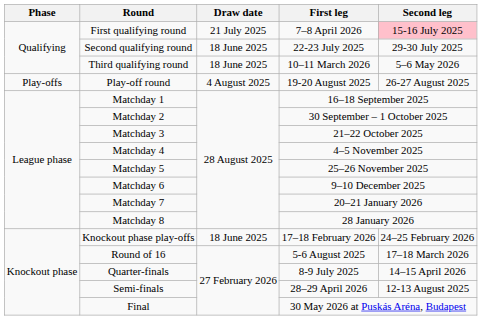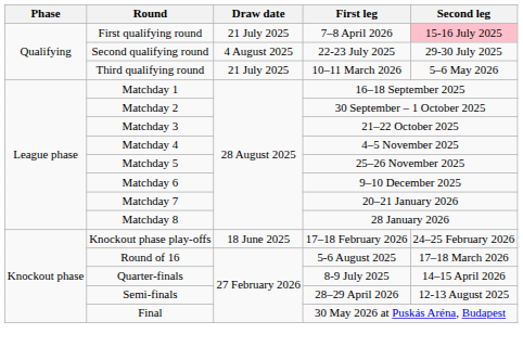Second qualifying round | Draw date: 18 June 2025 -> 4 August 2025
Third qualifying round | Draw date: 18 June 2025 -> 21 July 2025
- row: Play-offs | Play-off round | 4 August 2025 | 19-20 August 2025 | 26-27 August 2025
